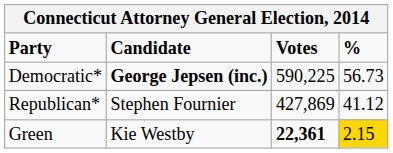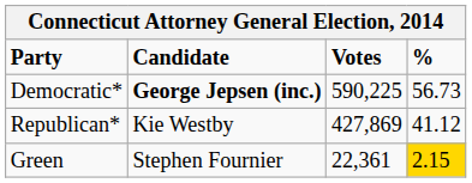Republican* | Candidate: Stephen Fournier -> Kie Westby
Green | Candidate: Kie Westby -> Stephen Fournier
Green | Votes: bold -> normal
